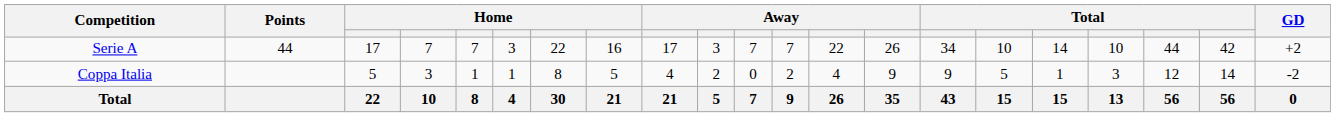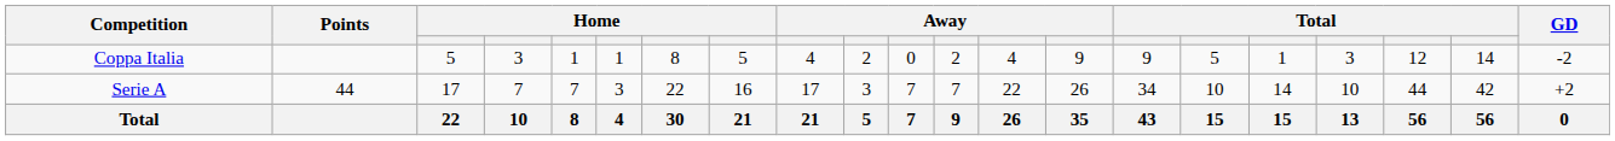rows swapped: Serie A <-> Coppa Italia
